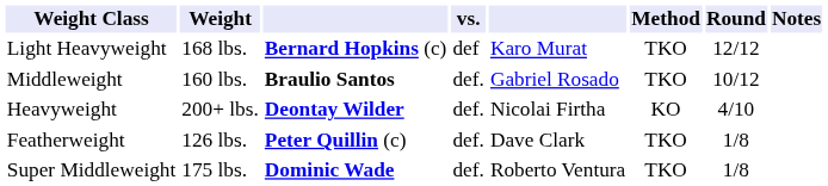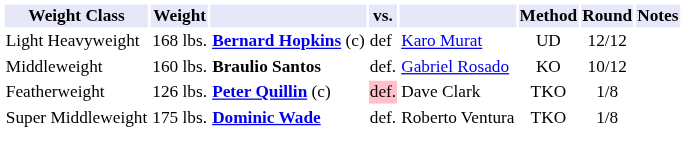Light Heavyweight | Method: TKO -> UD
Middleweight | Method: TKO -> KO
- row: Heavyweight | 200+ lbs. | Deontay Wilder | def. | Nicolai Firtha | KO | 4/10
Featherweight | vs.: no background -> pink background
